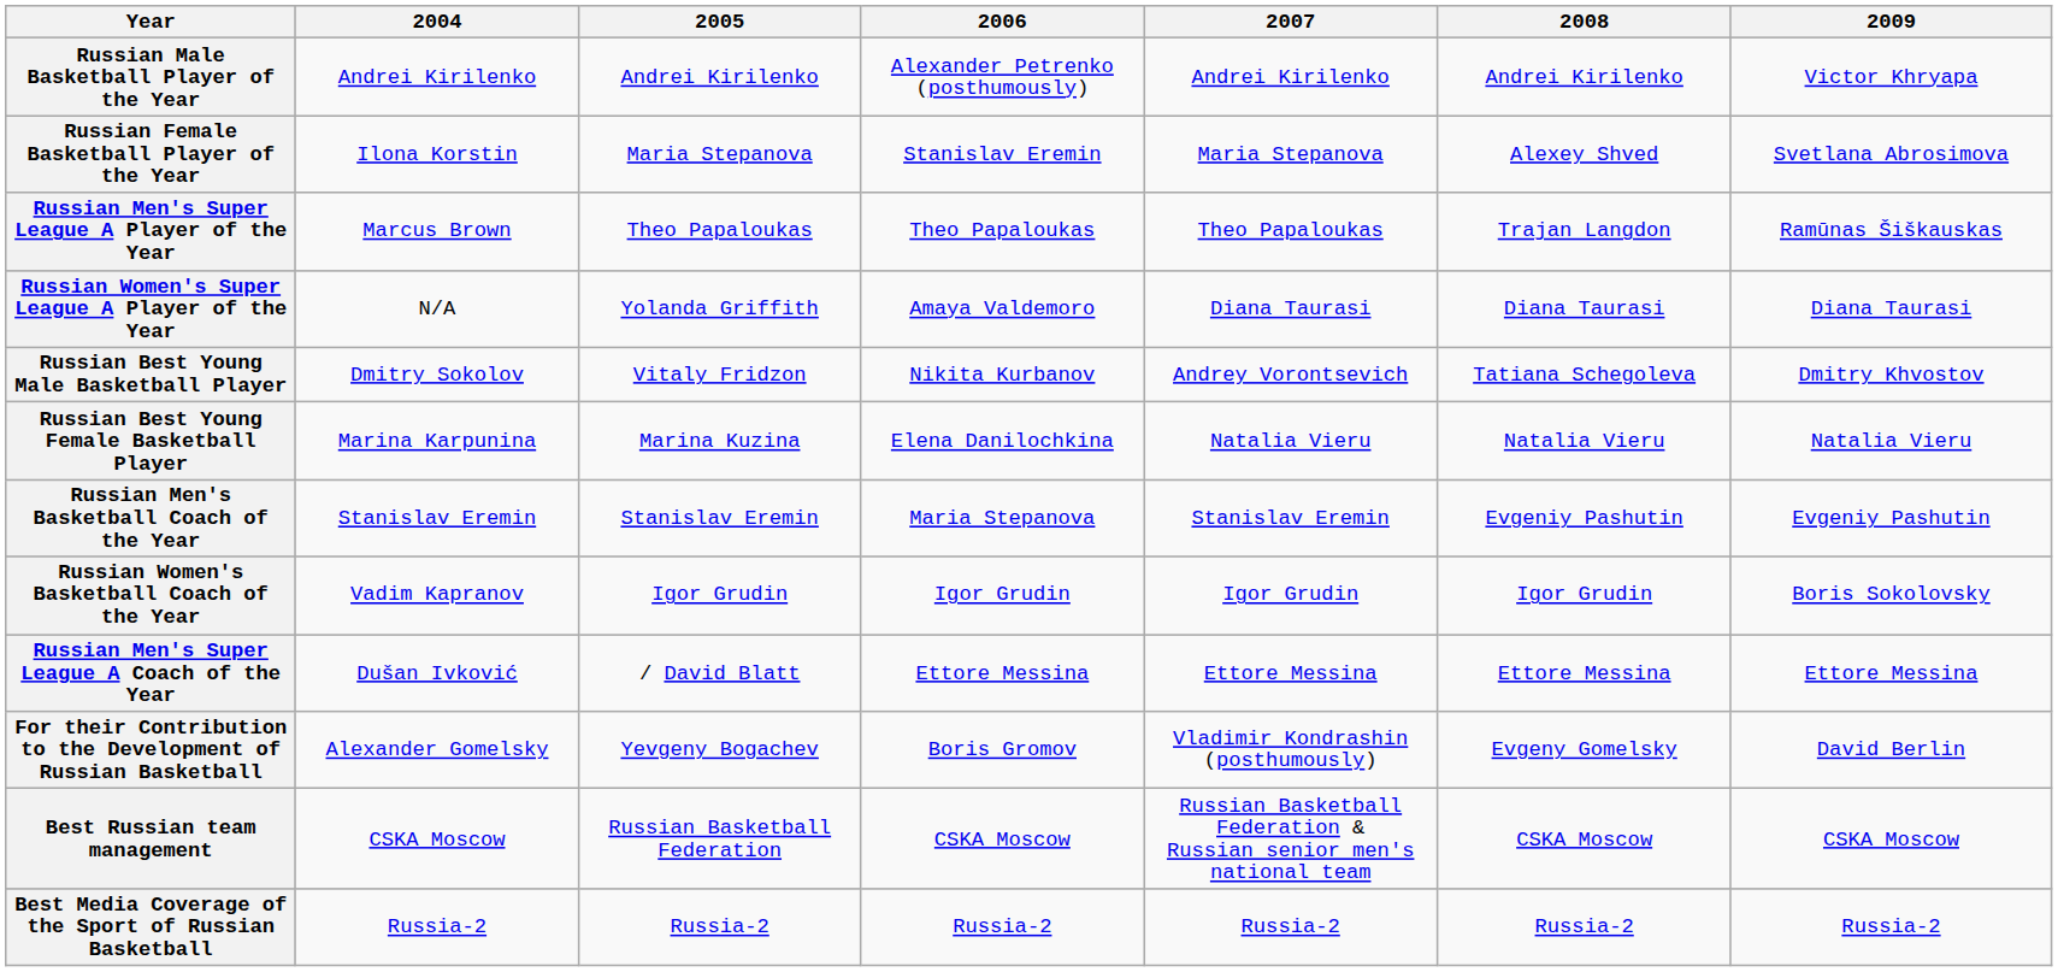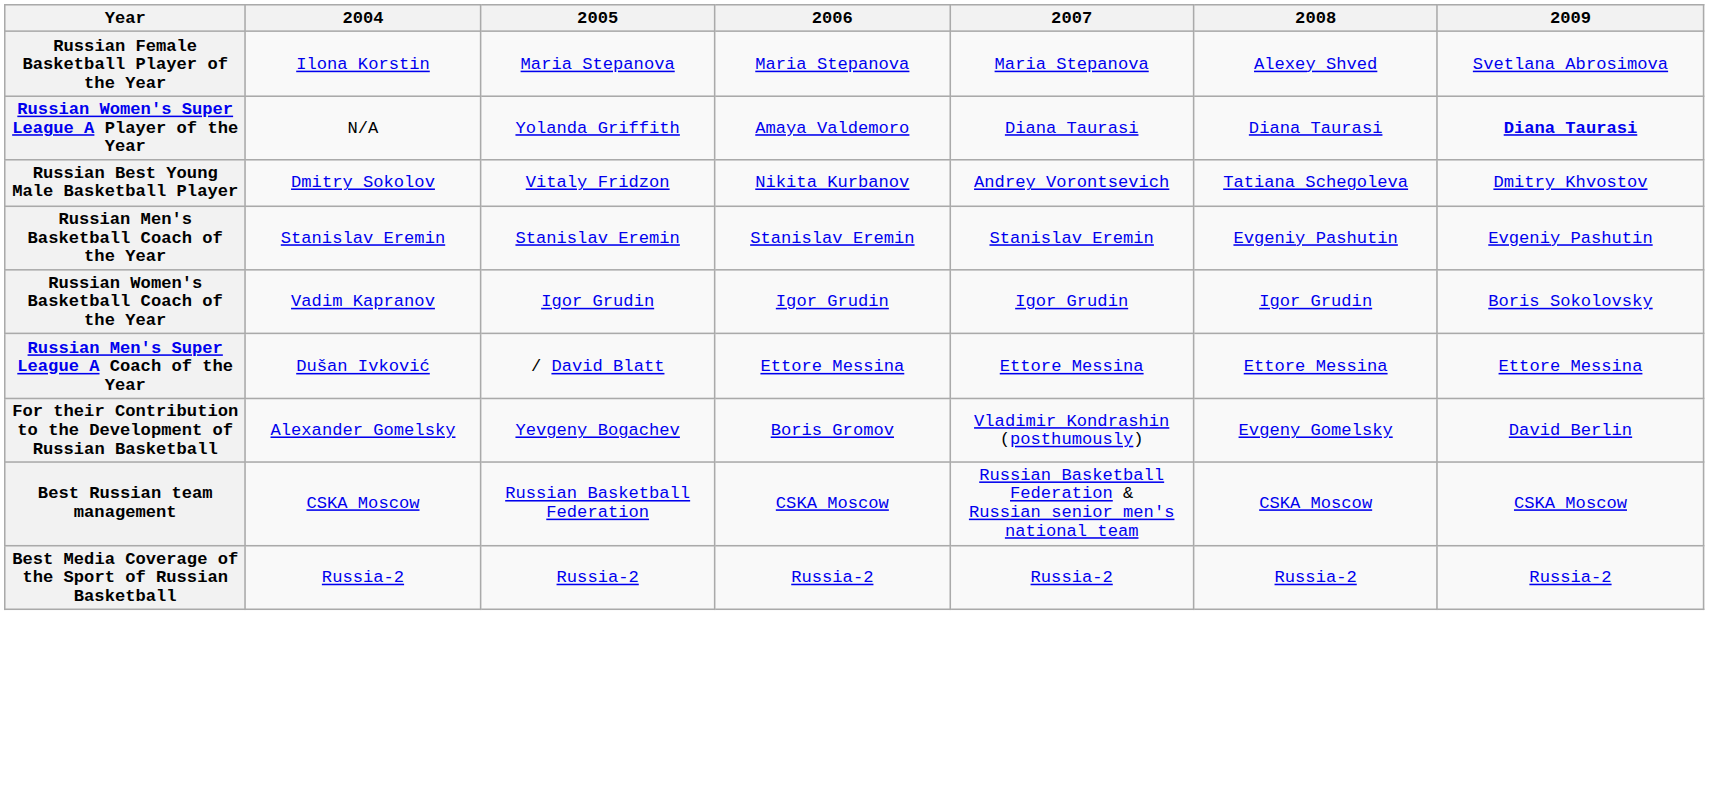- row: Russian Male Basketball Player of the Year | Andrei Kirilenko | Andrei Kirilenko | Alexander Petrenko (posthumously) | Andrei Kirilenko | Andrei Kirilenko | Victor Khryapa
Russian Female Basketball Player of the Year | 2006: Stanislav Eremin -> Maria Stepanova
- row: Russian Men's Super League A Player of the Year | Marcus Brown | Theo Papaloukas | Theo Papaloukas | Theo Papaloukas | Trajan Langdon | Ramūnas Šiškauskas
Russian Women's Super League A Player of the Year | 2009: normal -> bold
- row: Russian Best Young Female Basketball Player | Marina Karpunina | Marina Kuzina | Elena Danilochkina | Natalia Vieru | Natalia Vieru | Natalia Vieru
Russian Men's Basketball Coach of the Year | 2006: Maria Stepanova -> Stanislav Eremin
